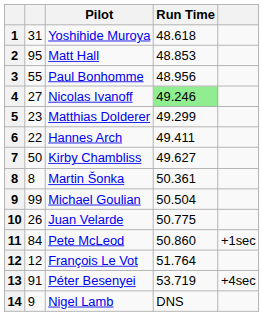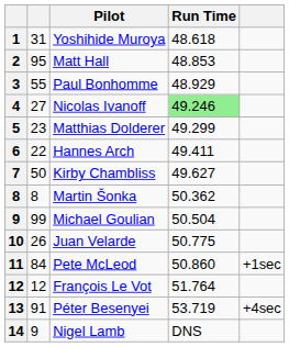Paul Bonhomme | Run Time: 48.956 -> 48.929
Martin Šonka | Run Time: 50.361 -> 50.362
